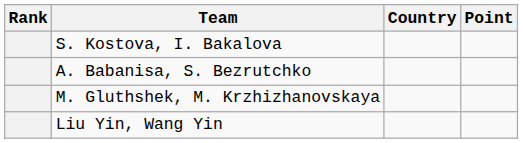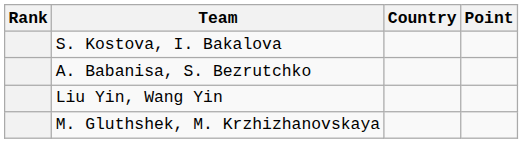rows swapped: M. Gluthshek, M. Krzhizhanovskaya <-> Liu Yin, Wang Yin
